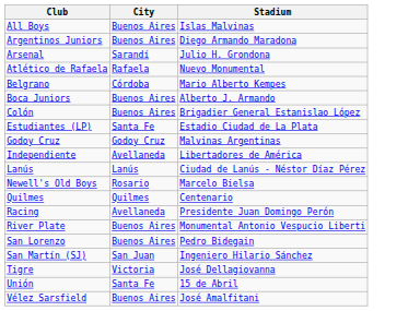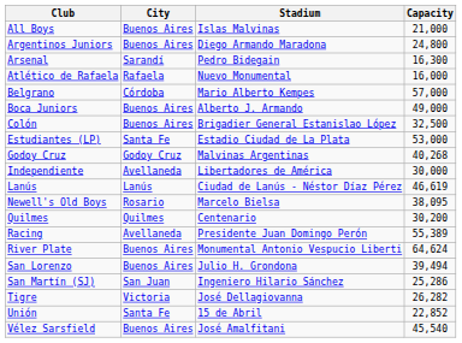+ column: Capacity | 21,000 | 24,800 | 16,300 | 16,000 | 57,000 | 49,000 | 32,500 | 53,000 | 40,268 | 30,000 | 46,619 | 38,095 | 30,200 | 55,389 | 64,624 | 39,494 | 25,286 | 26,282 | 22,852 | 45,540
Arsenal | Stadium: Julio H. Grondona -> Pedro Bidegain
San Lorenzo | Stadium: Pedro Bidegain -> Julio H. Grondona
